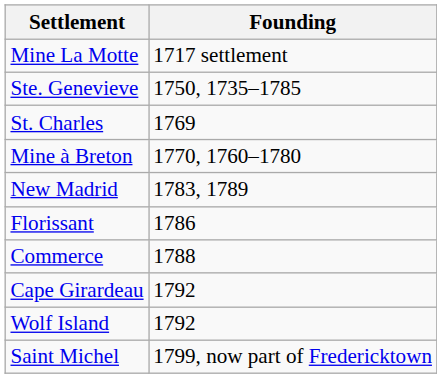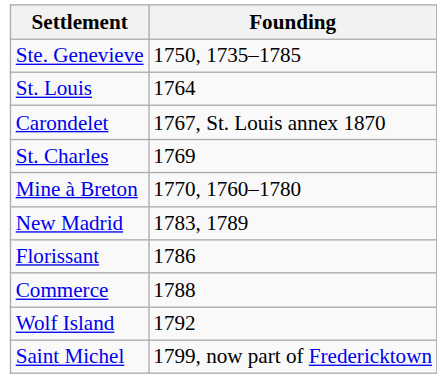- row: Mine La Motte | 1717 settlement
+ row: St. Louis | 1764
+ row: Carondelet | 1767, St. Louis annex 1870
- row: Cape Girardeau | 1792
